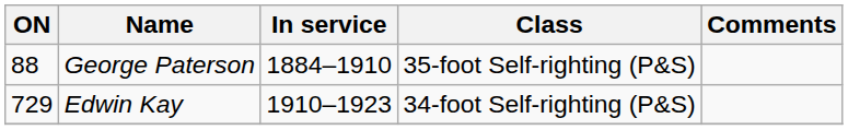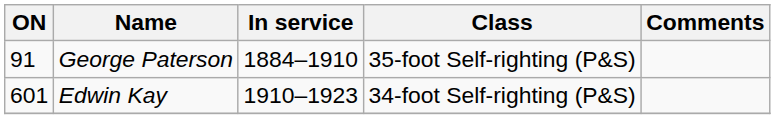George Paterson | ON: 88 -> 91
Edwin Kay | ON: 729 -> 601
